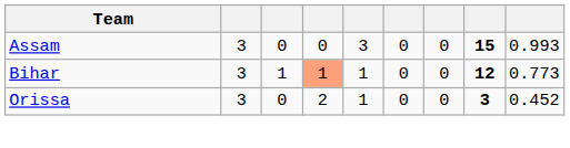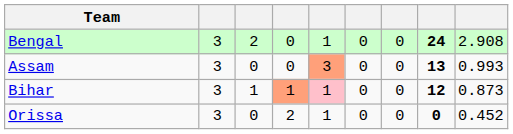+ row: Bengal | 3 | 2 | 0 | 1 | 0 | 0 | 24 | 2.908
Assam | column 5: no background -> lightsalmon background
Assam | column 8: 15 -> 13
Bihar | column 5: no background -> pink background
Bihar | column 9: 0.773 -> 0.873
Orissa | column 8: 3 -> 0
